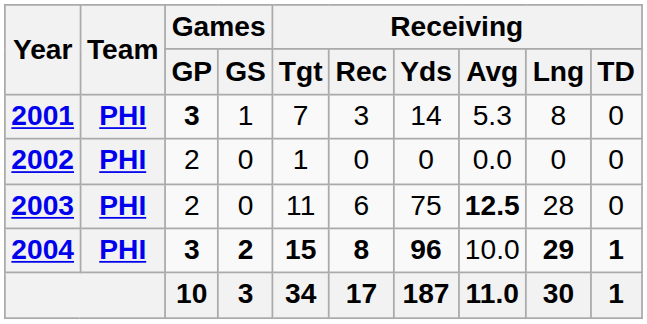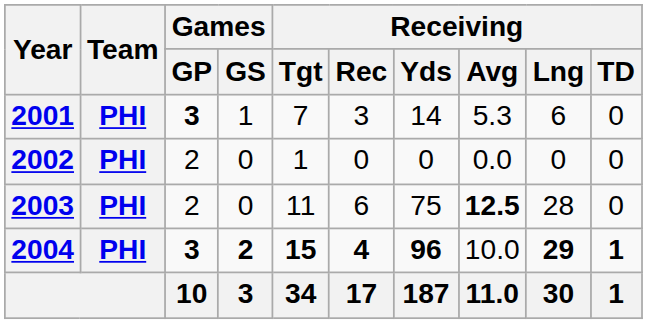2001 | Receiving / Lng: 8 -> 6
2004 | Receiving / Rec: 8 -> 4
